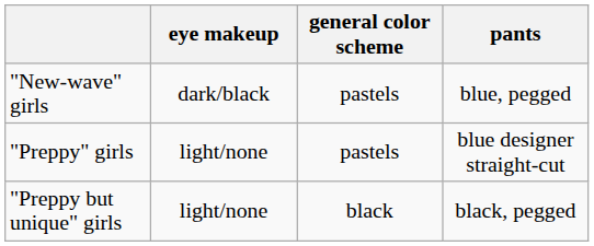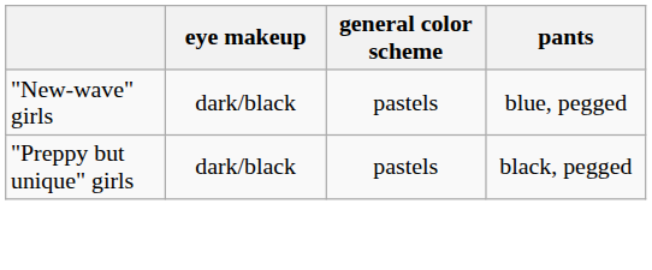- row: "Preppy" girls | light/none | pastels | blue designer straight-cut
"Preppy but unique" girls | eye makeup: light/none -> dark/black
"Preppy but unique" girls | general color scheme: black -> pastels
